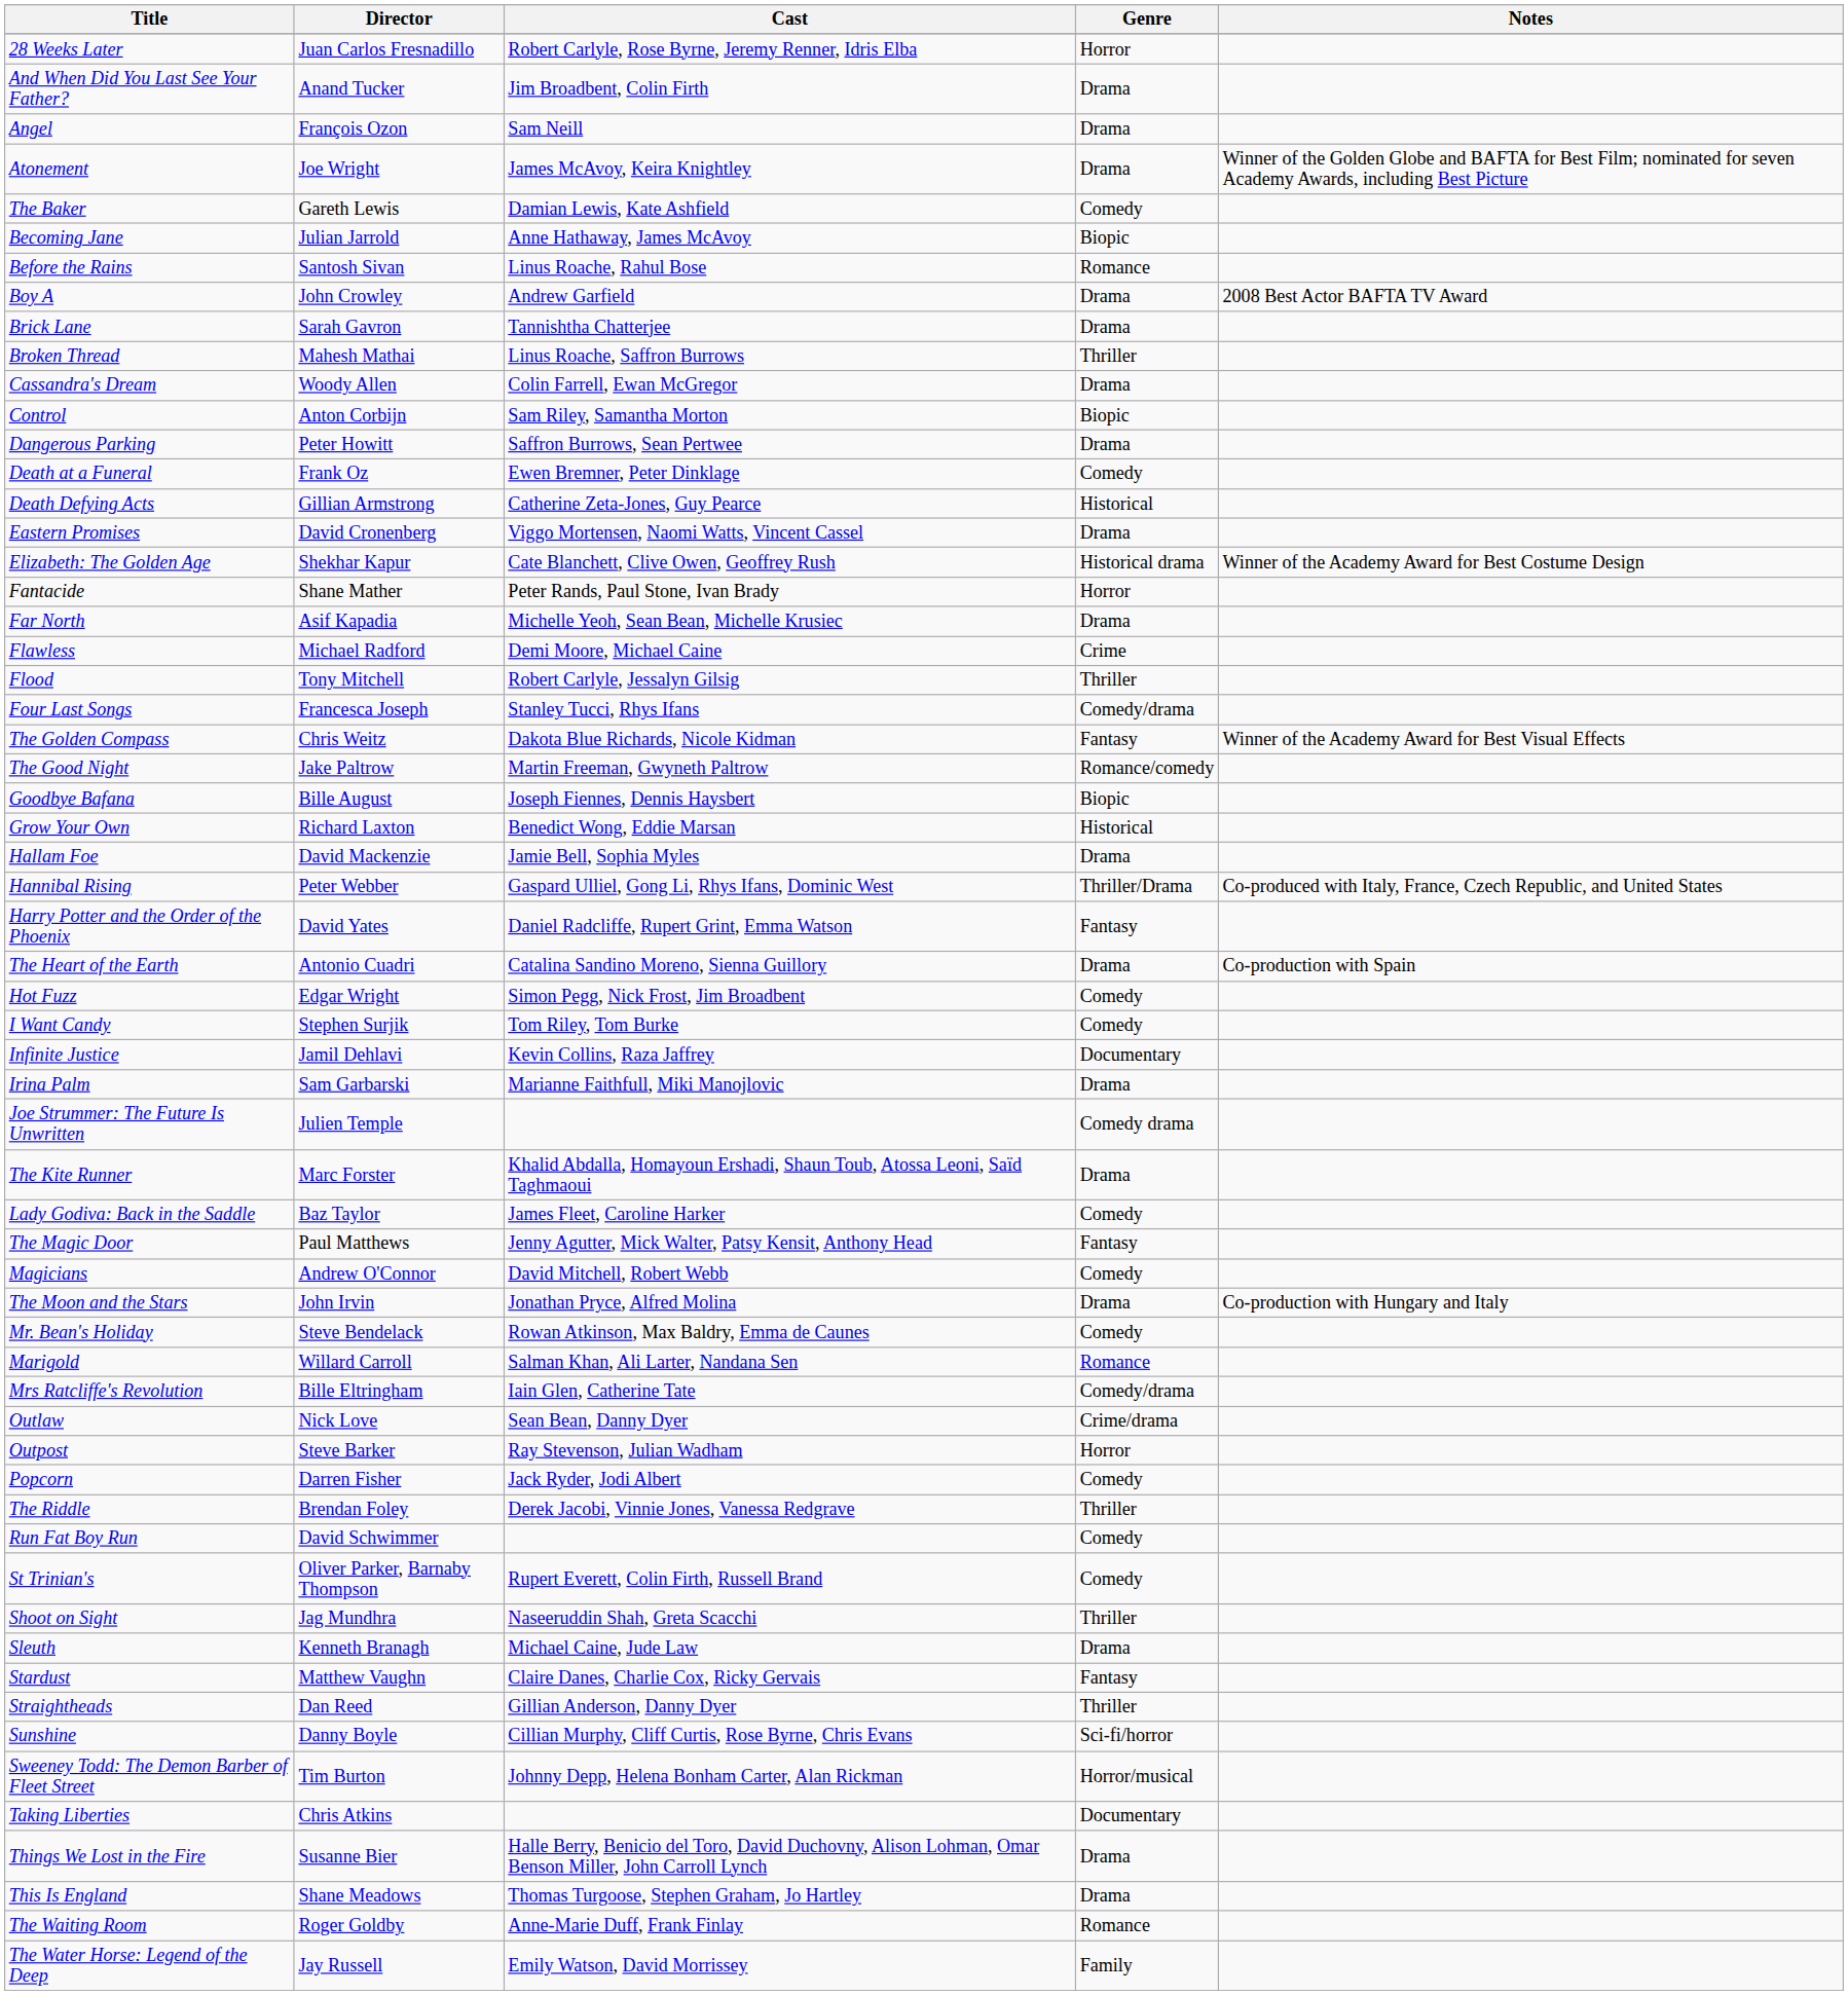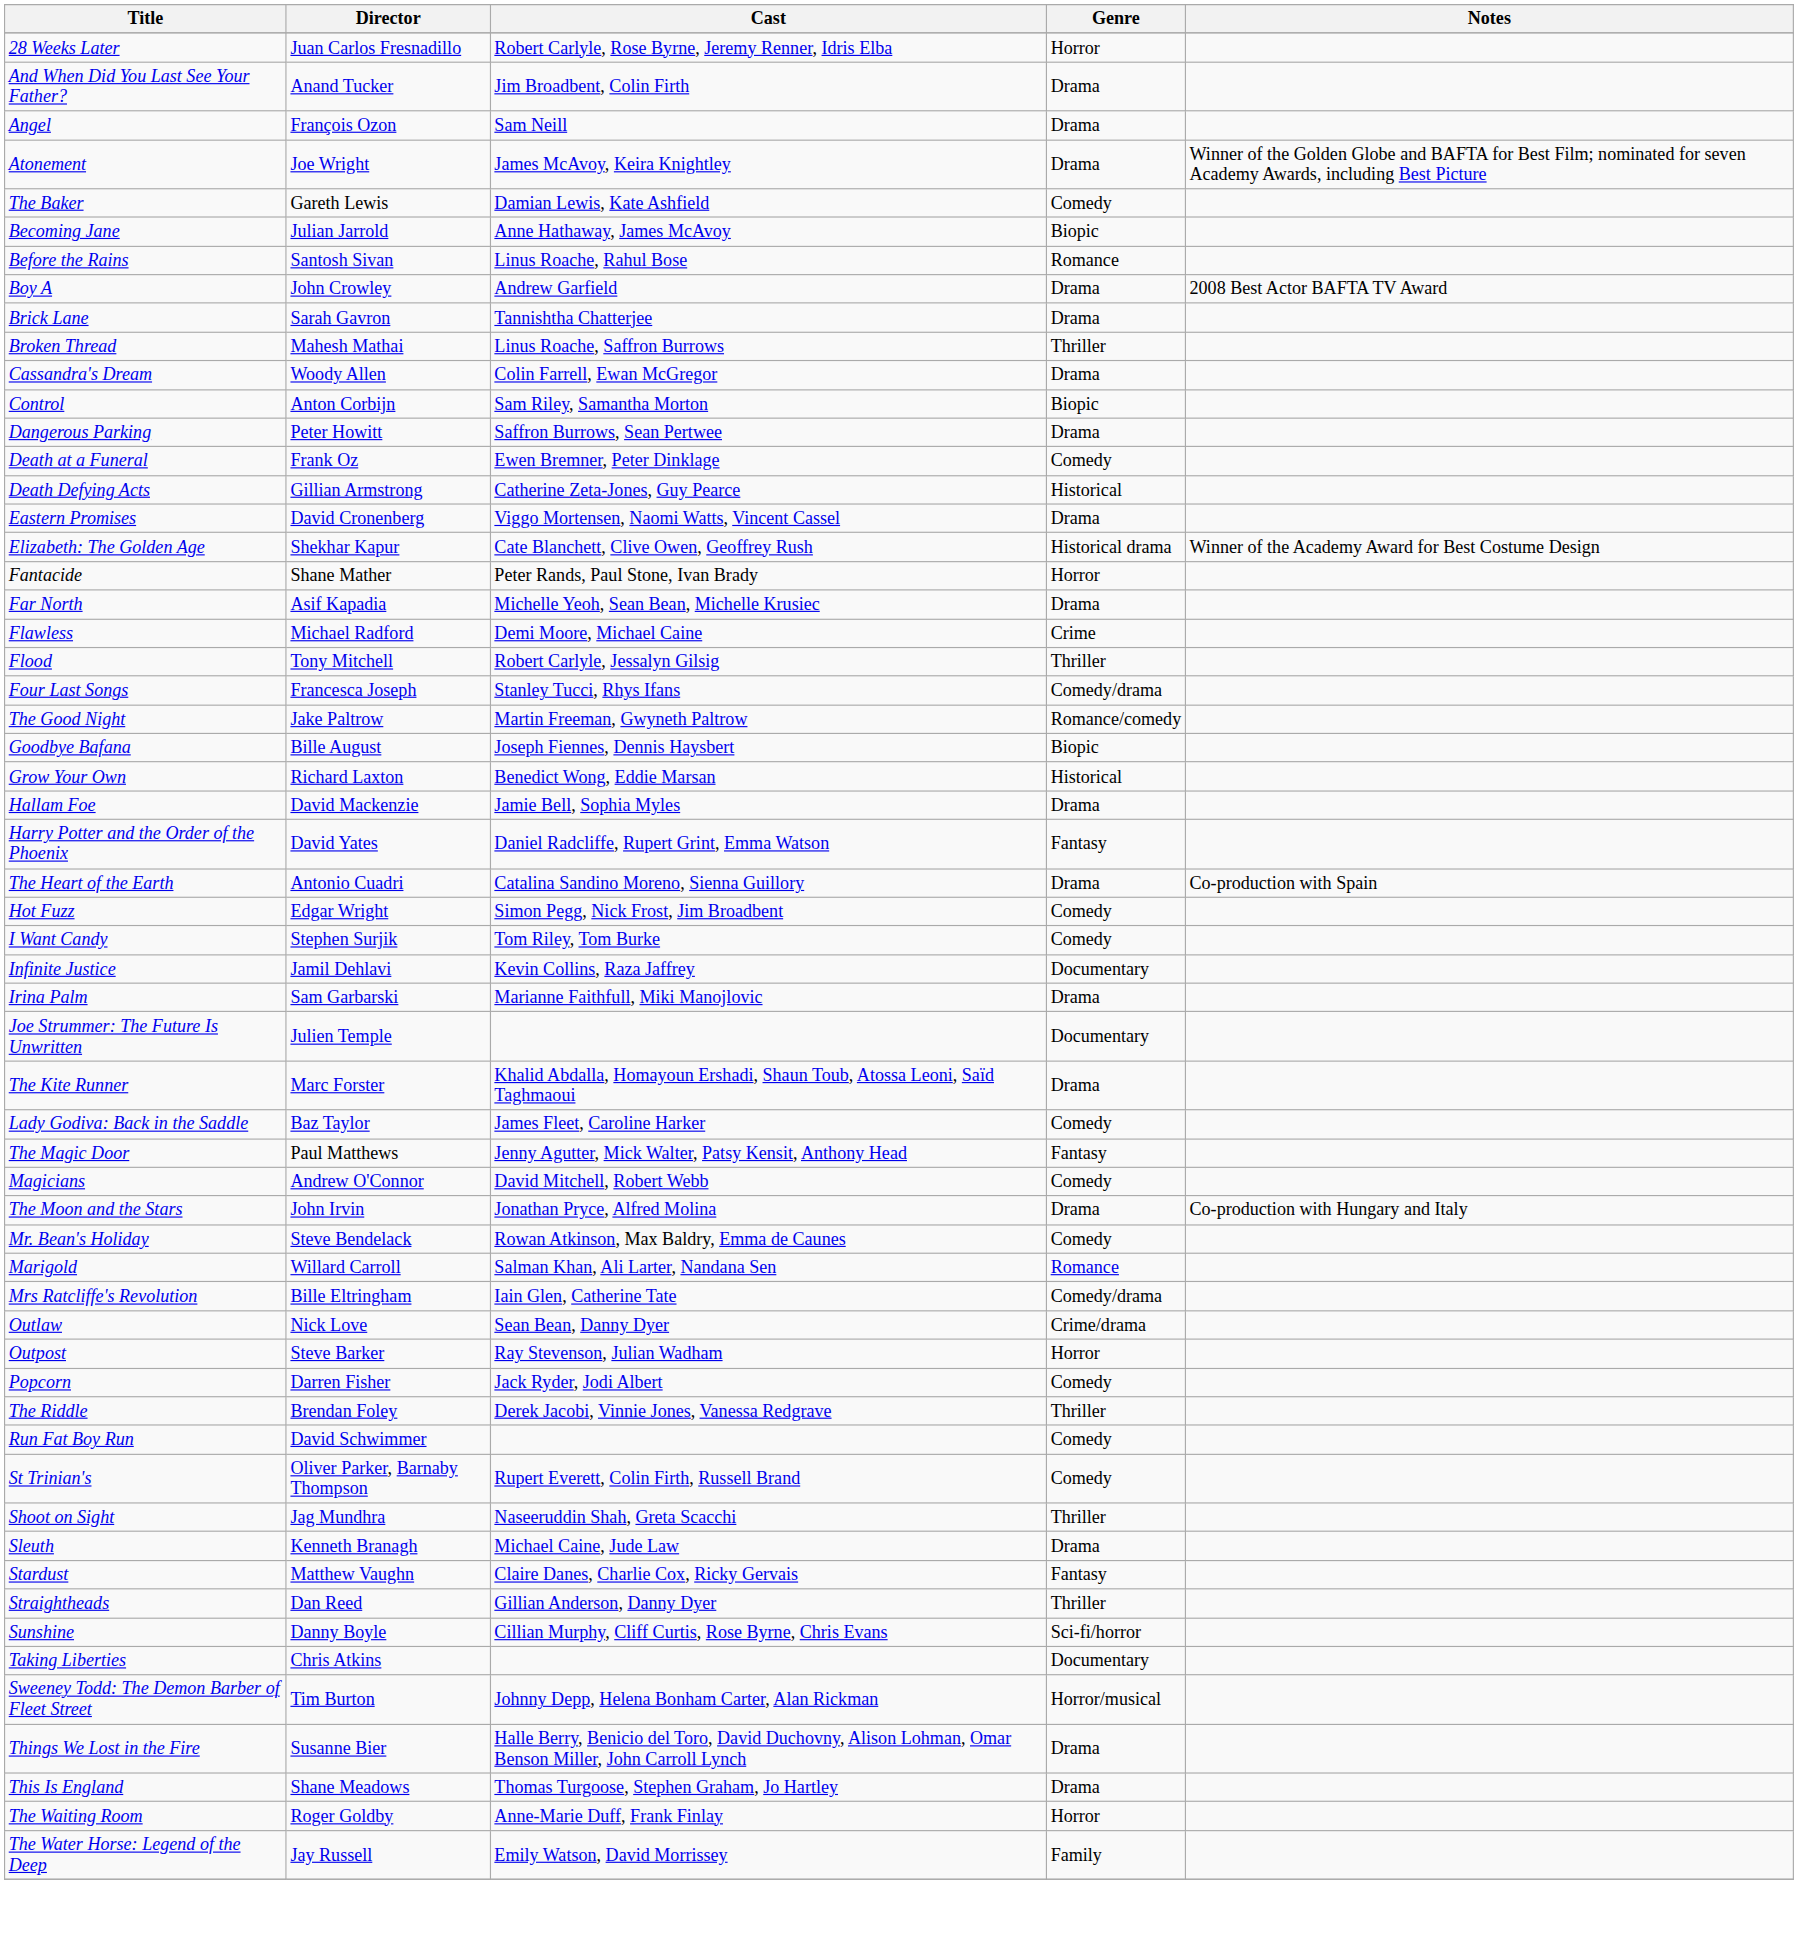- row: The Golden Compass | Chris Weitz | Dakota Blue Richards, Nicole Kidman | Fantasy | Winner of the Academy Award for Best Visual Effects
- row: Hannibal Rising | Peter Webber | Gaspard Ulliel, Gong Li, Rhys Ifans, Dominic West | Thriller/Drama | Co-produced with Italy, France, Czech Republic, and United States
Joe Strummer: The Future Is Unwritten | Genre: Comedy drama -> Documentary
rows swapped: Sweeney Todd: The Demon Barber of Fleet Street <-> Taking Liberties
The Waiting Room | Genre: Romance -> Horror
